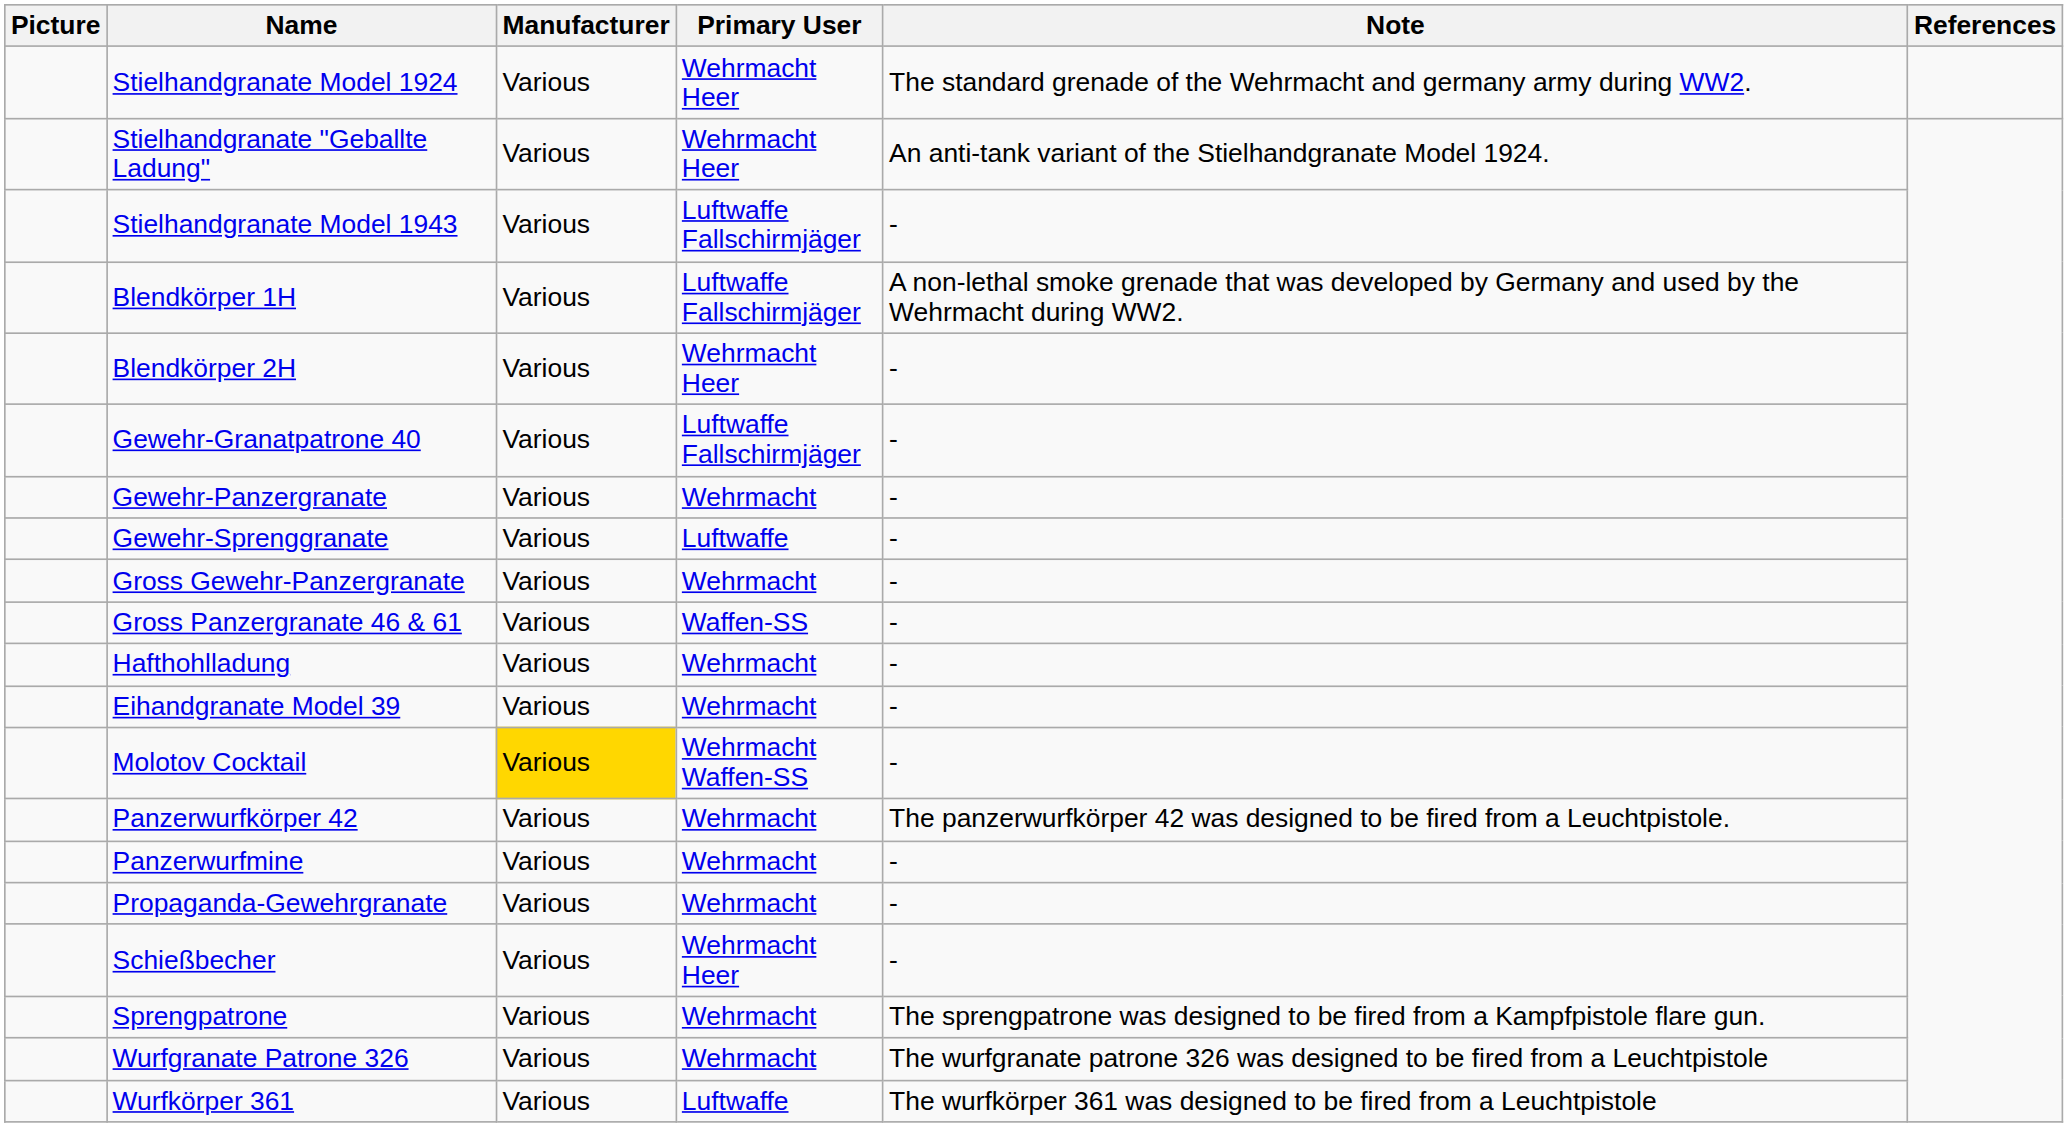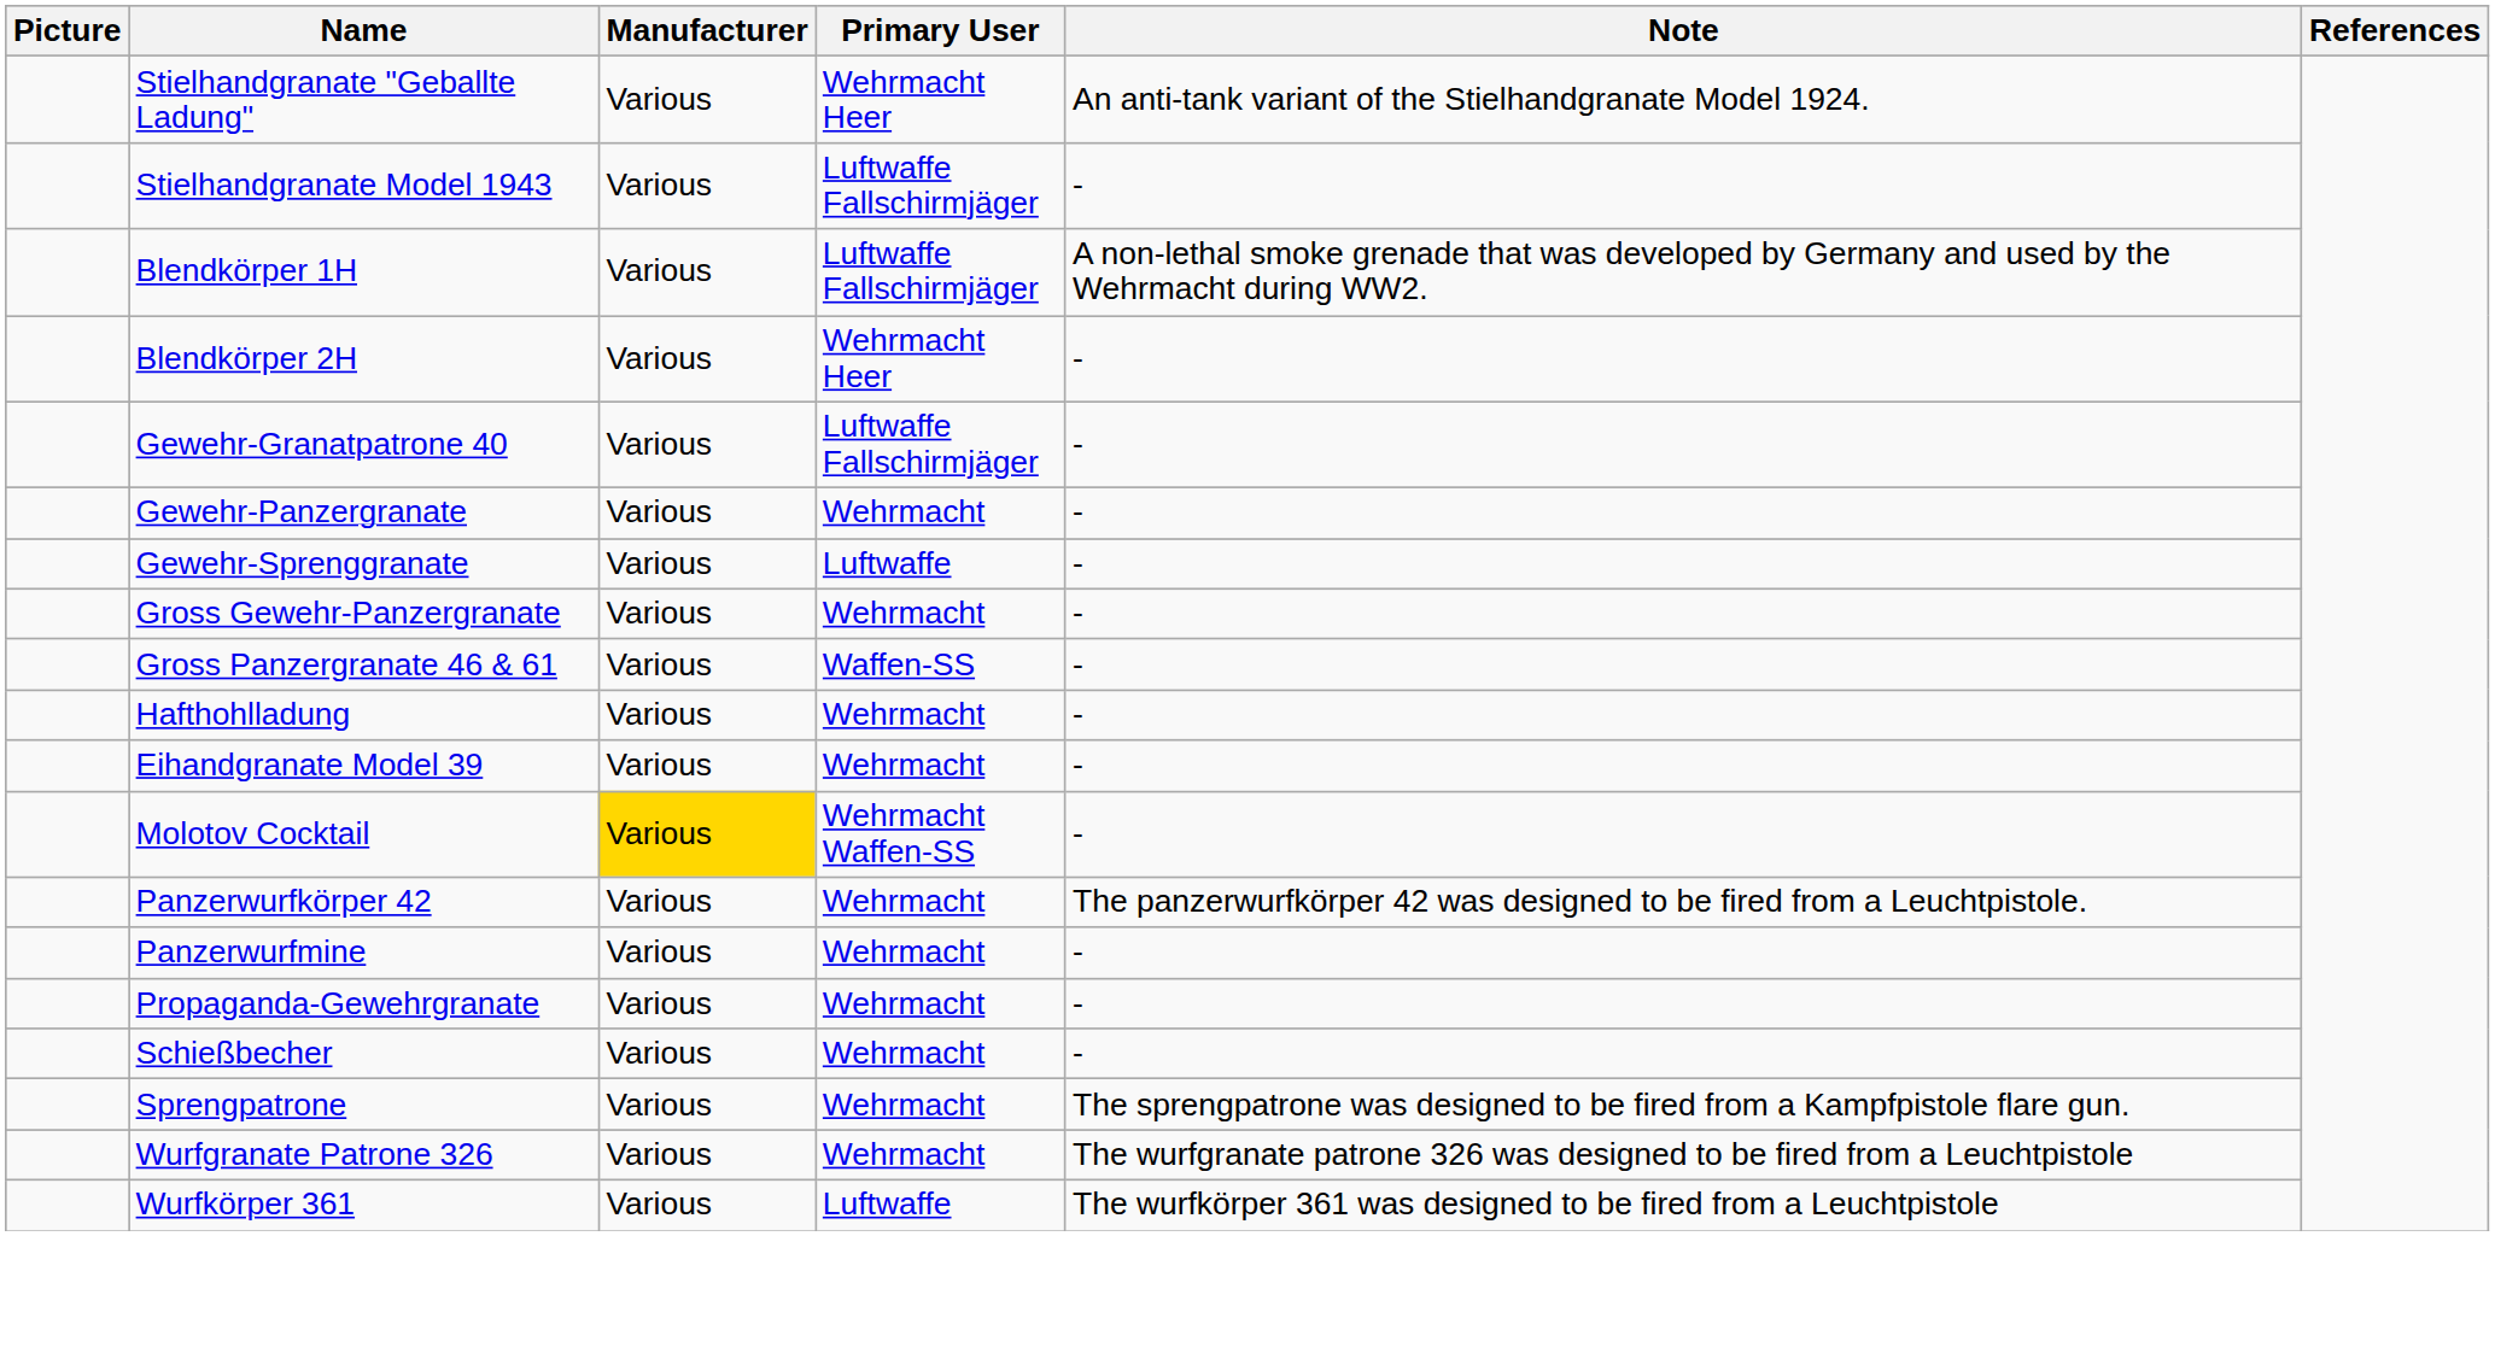- row: Stielhandgranate Model 1924 | Various | Wehrmacht Heer | The standard grenade of the Wehrmacht and germany army during WW2.
Schießbecher | Primary User: Wehrmacht Heer -> Wehrmacht
